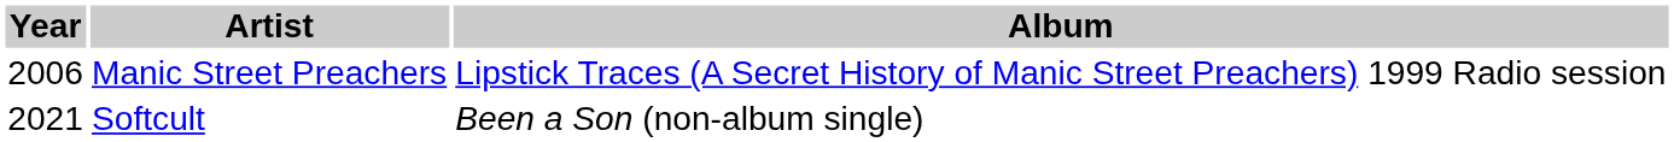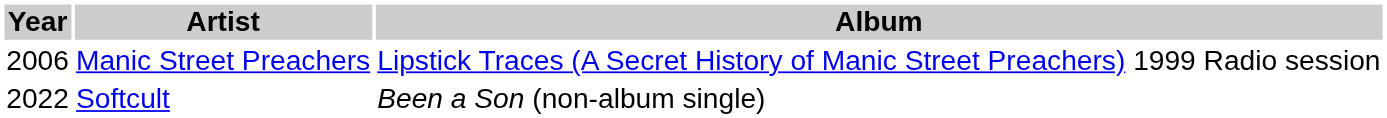Softcult | Year: 2021 -> 2022
